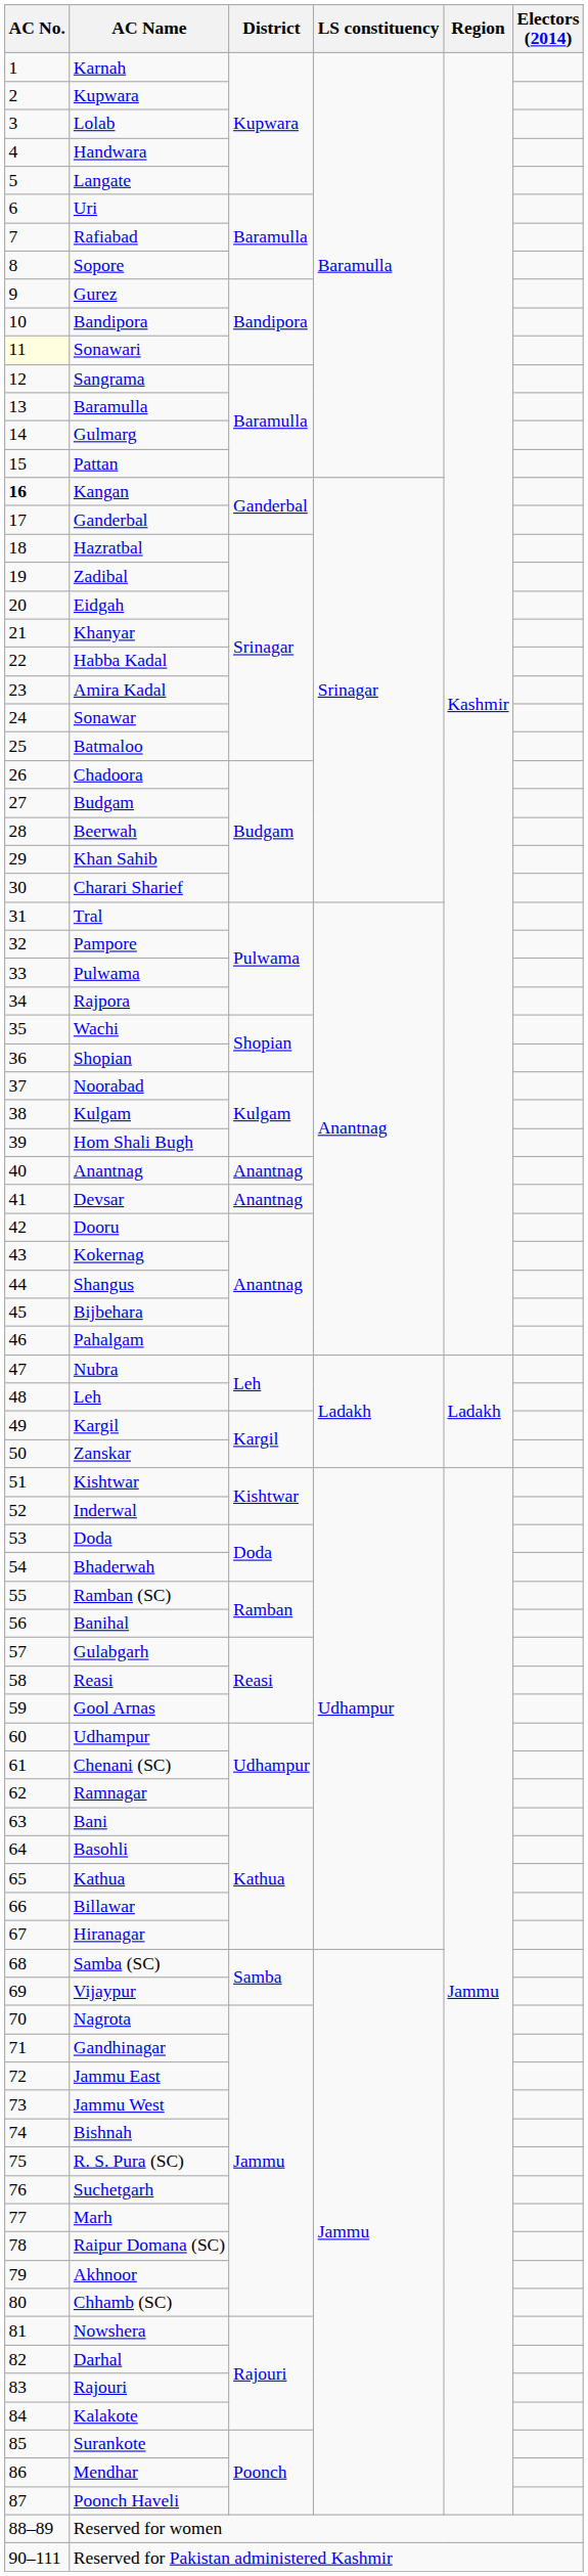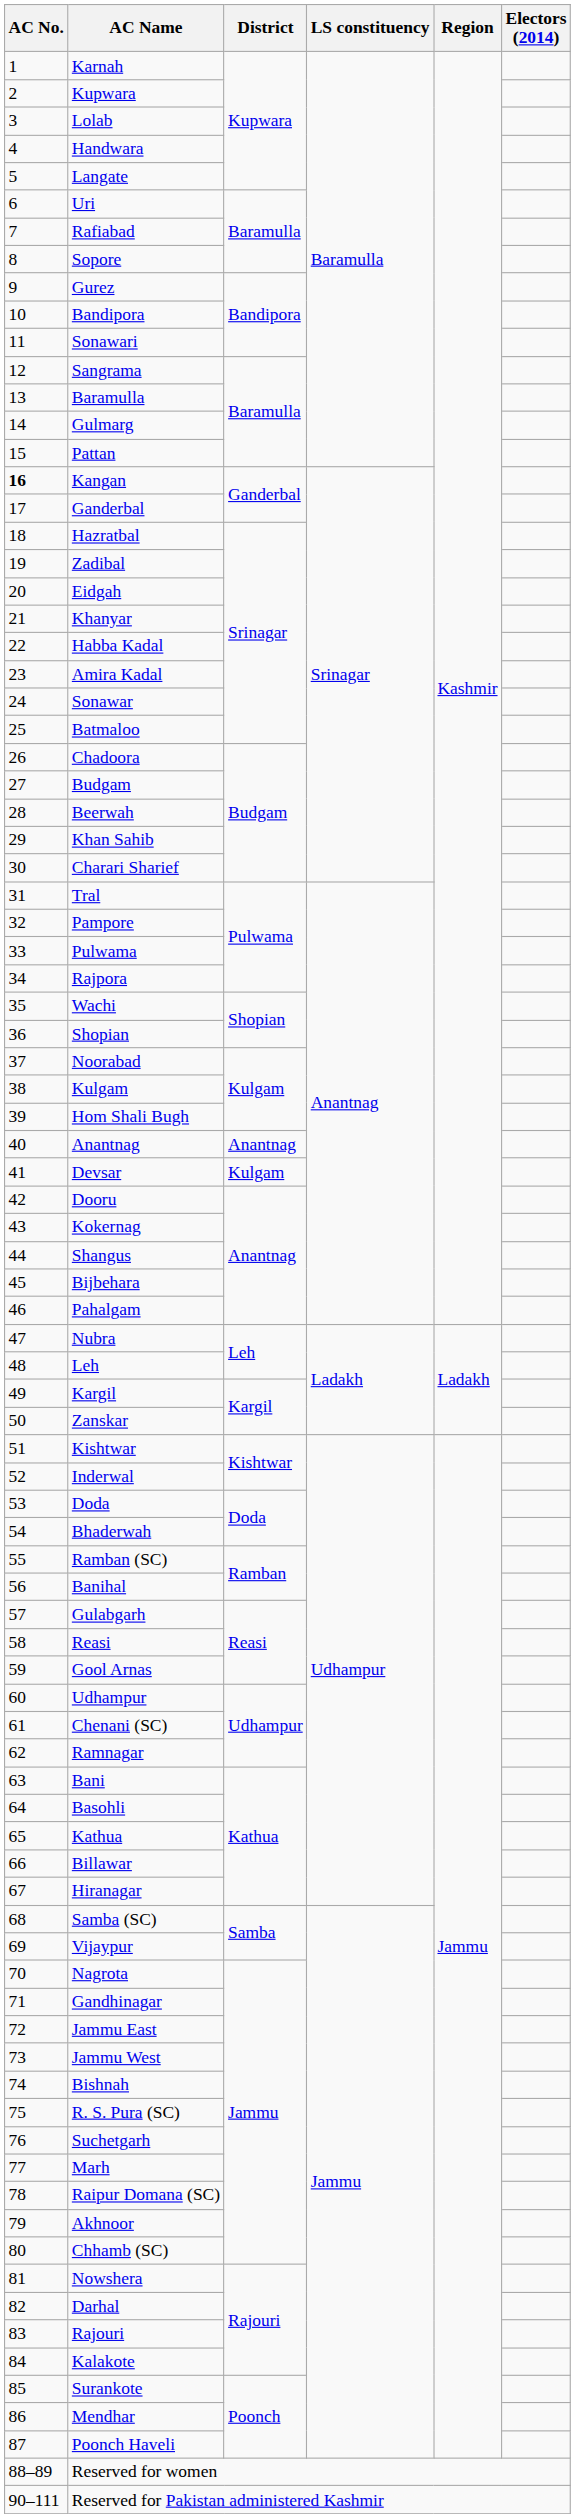Sonawari | AC No.: lightyellow background -> no background
Devsar | District: Anantnag -> Kulgam
